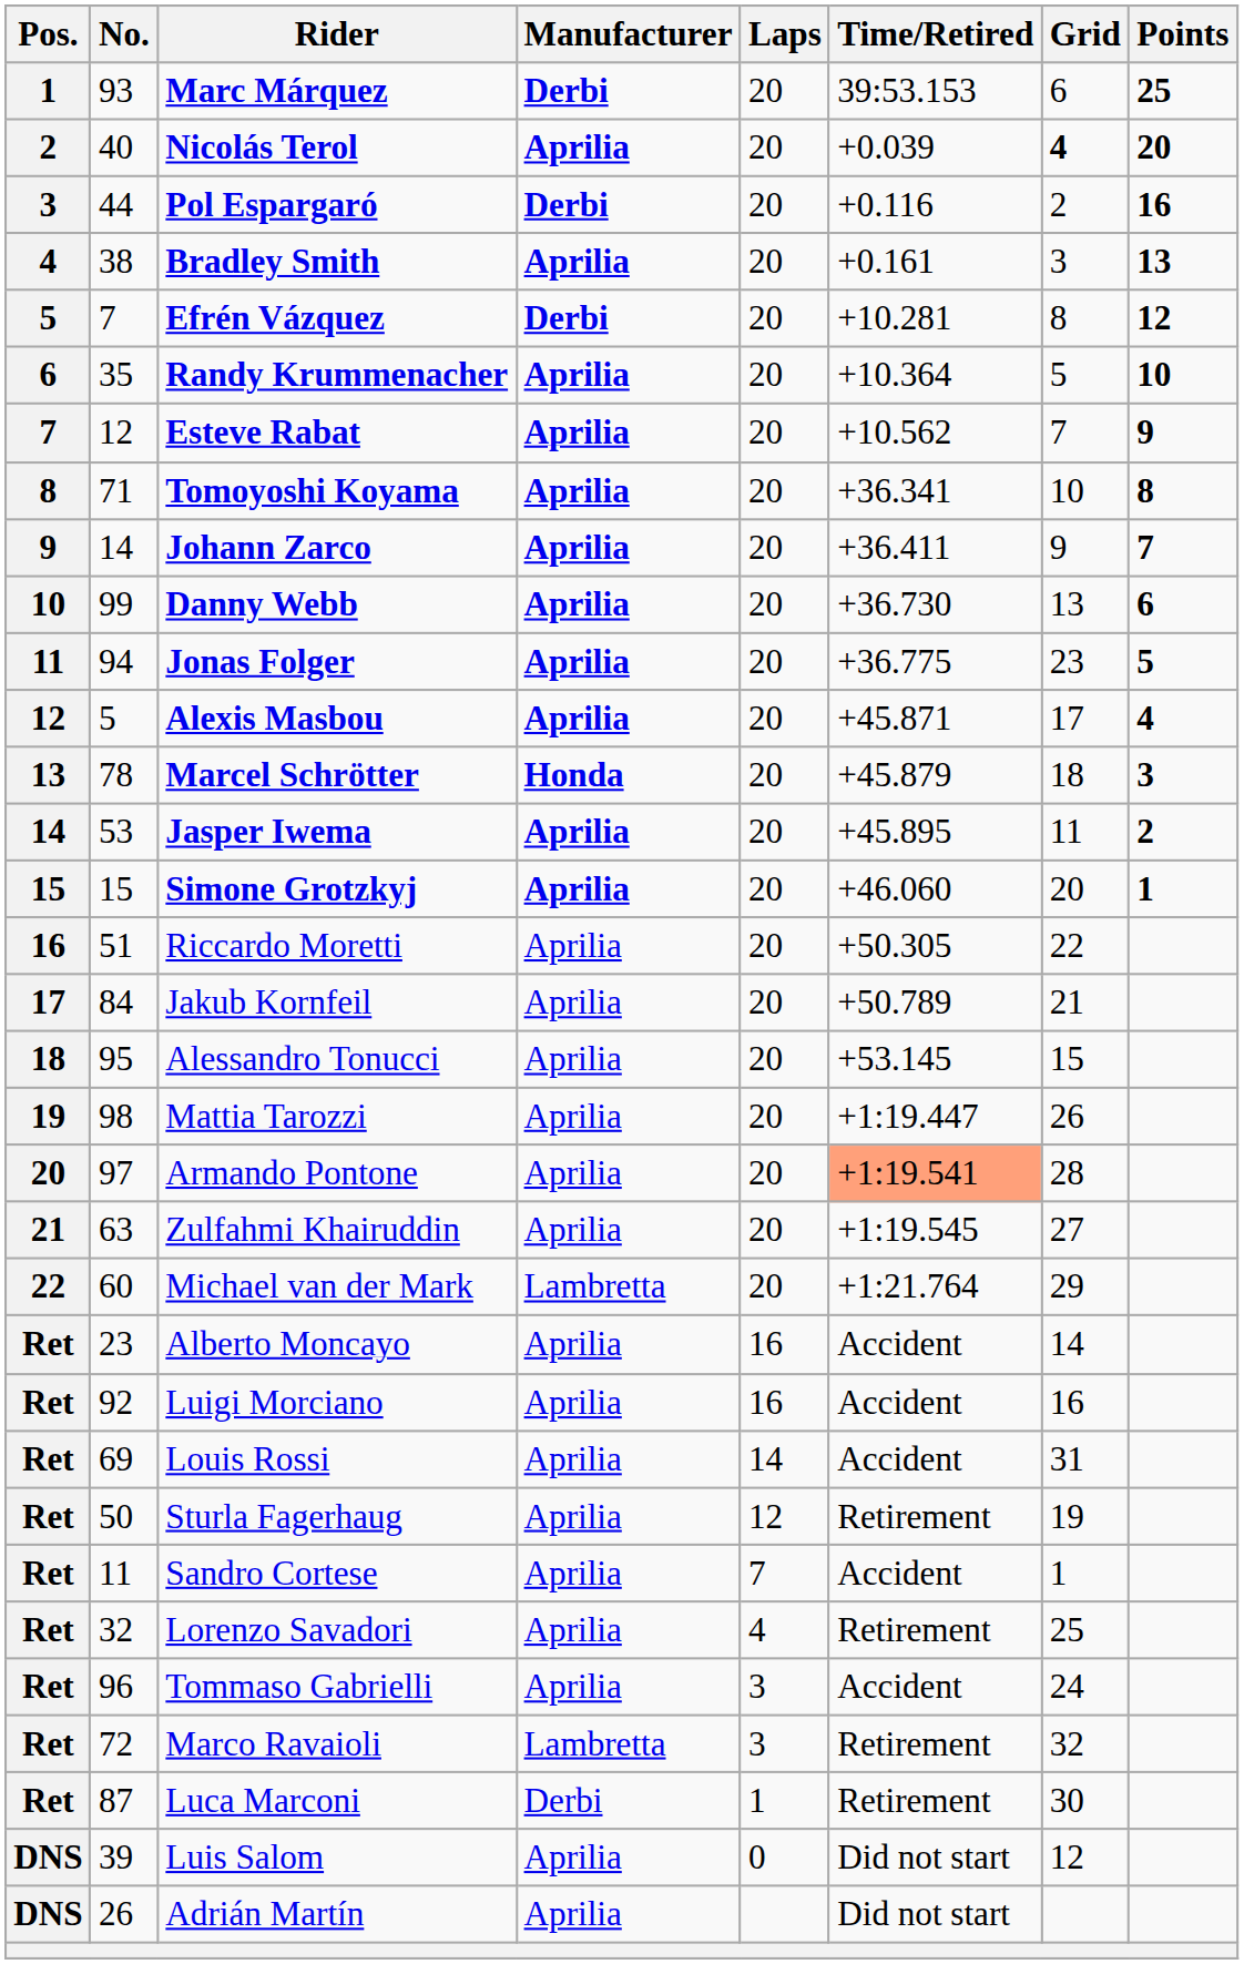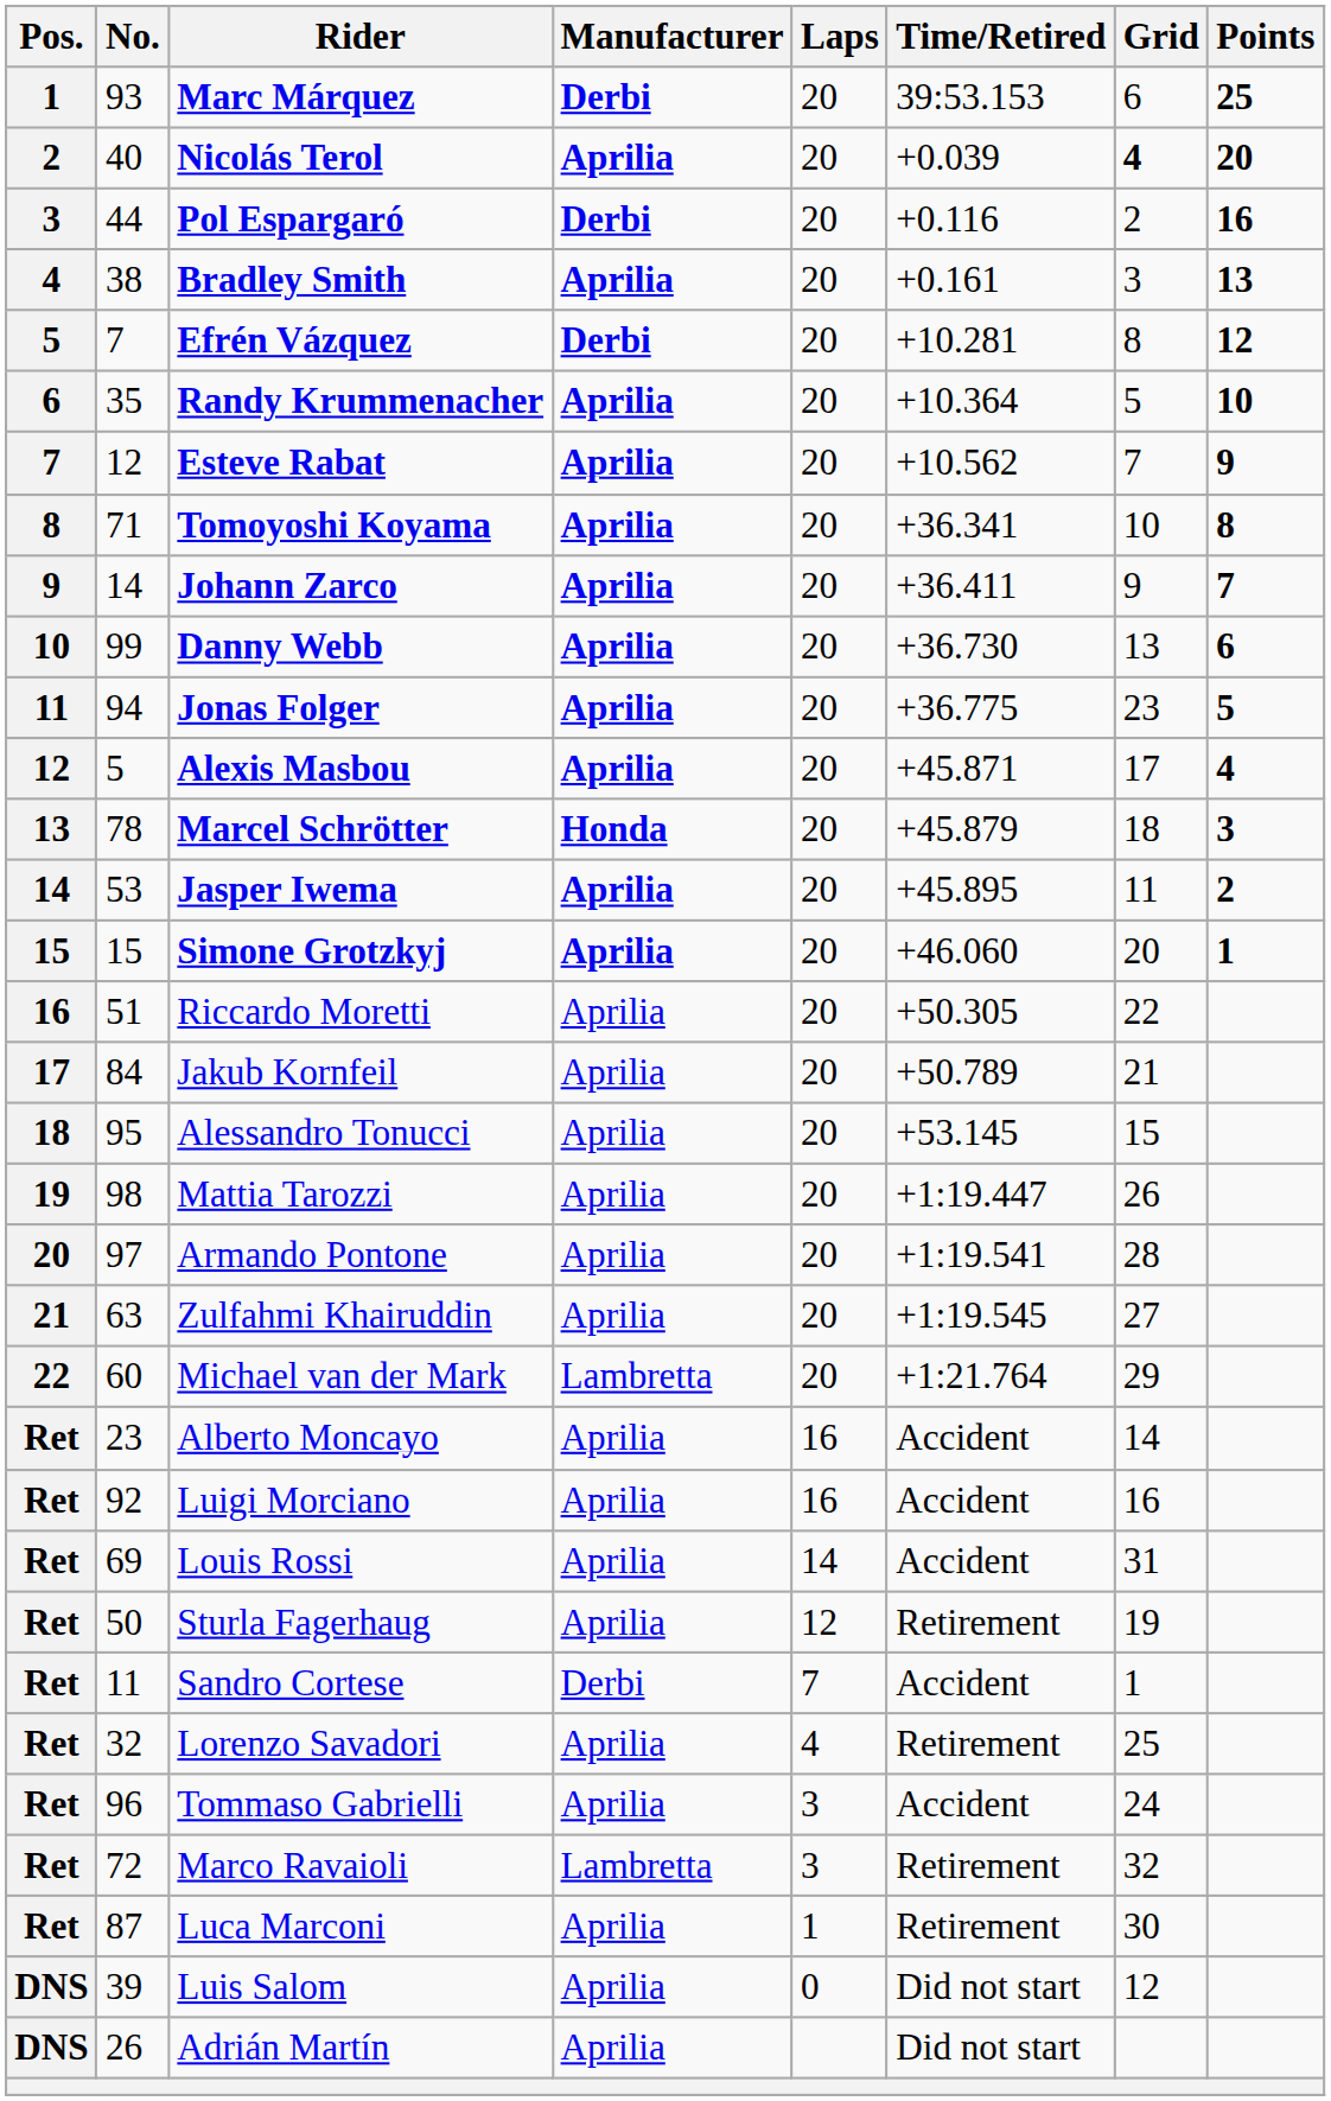Armando Pontone | Time/Retired: lightsalmon background -> no background
Sandro Cortese | Manufacturer: Aprilia -> Derbi
Luca Marconi | Manufacturer: Derbi -> Aprilia
